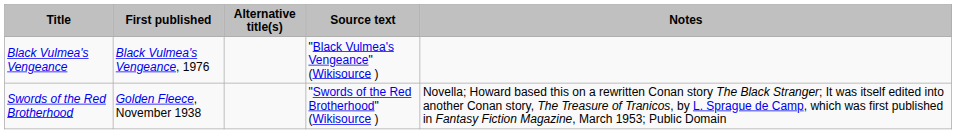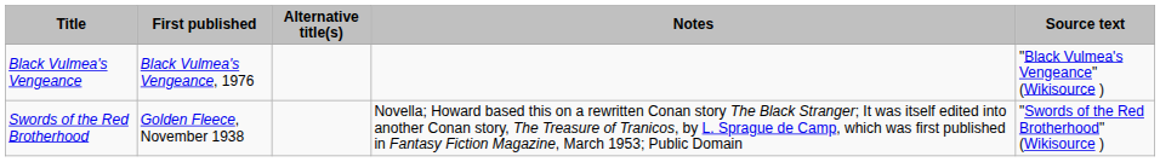columns swapped: Source text <-> Notes
